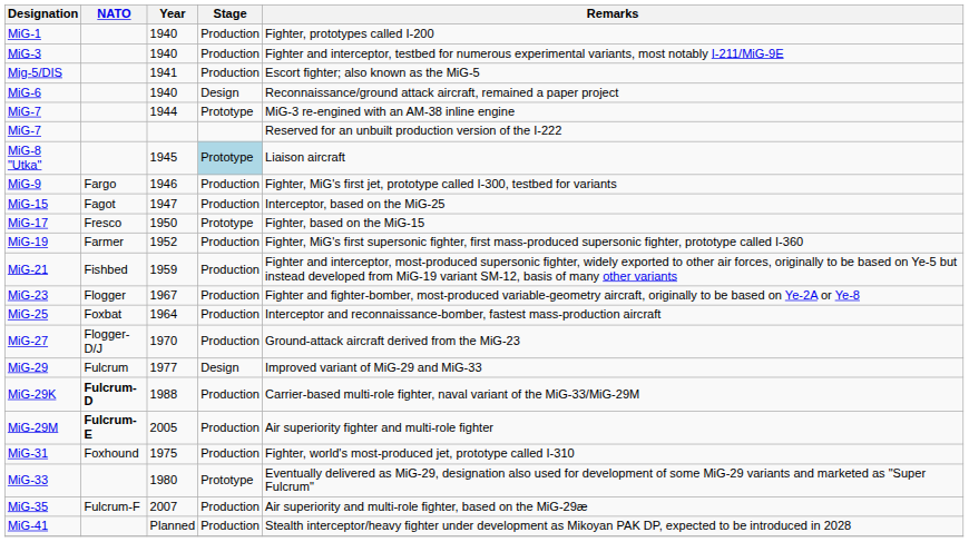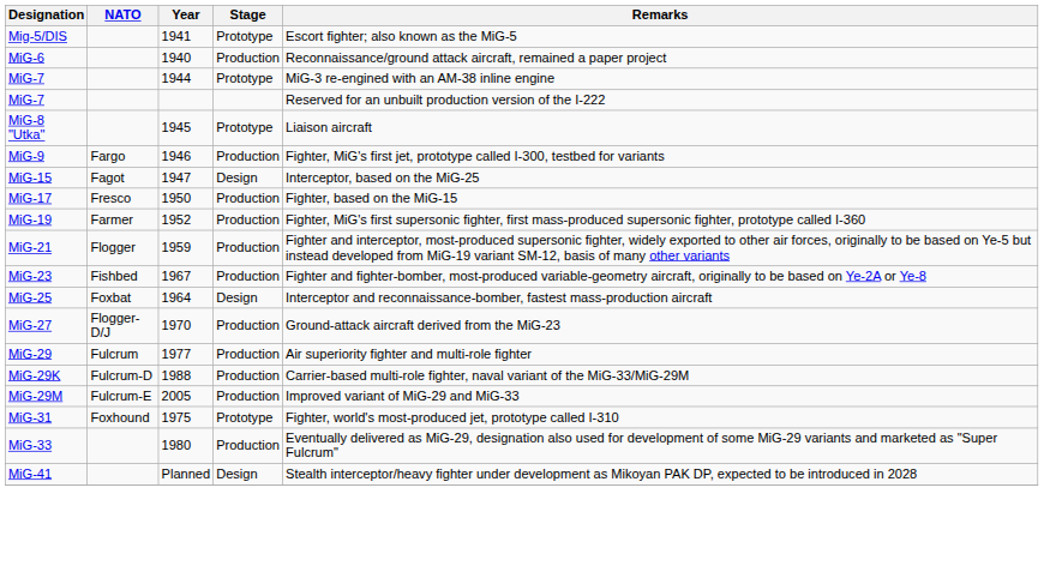- row: MiG-1 | 1940 | Production | Fighter, prototypes called I-200
- row: MiG-3 | 1940 | Production | Fighter and interceptor, testbed for numerous experimental variants, most notably I-211/MiG-9E
Mig-5/DIS | Stage: Production -> Prototype
MiG-6 | Stage: Design -> Production
MiG-8 "Utka" | Stage: lightblue background -> no background
MiG-15 | Stage: Production -> Design
MiG-17 | Stage: Prototype -> Production
MiG-21 | NATO: Fishbed -> Flogger
MiG-23 | NATO: Flogger -> Fishbed
MiG-25 | Stage: Production -> Design
MiG-29 | Stage: Design -> Production
MiG-29 | Remarks: Improved variant of MiG-29 and MiG-33 -> Air superiority fighter and multi-role fighter
MiG-29K | NATO: bold -> normal
MiG-29M | NATO: bold -> normal
MiG-29M | Remarks: Air superiority fighter and multi-role fighter -> Improved variant of MiG-29 and MiG-33
MiG-31 | Stage: Production -> Prototype
MiG-33 | Stage: Prototype -> Production
- row: MiG-35 | Fulcrum-F | 2007 | Production | Air superiority and multi-role fighter, based on the MiG-29æ
MiG-41 | Stage: Production -> Design
